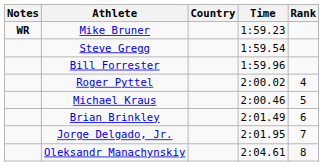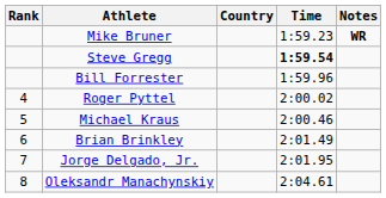columns swapped: Rank <-> Notes
Steve Gregg | Time: normal -> bold
